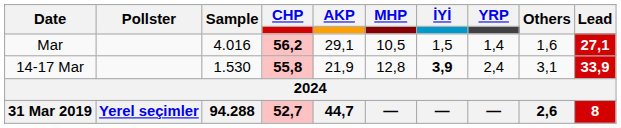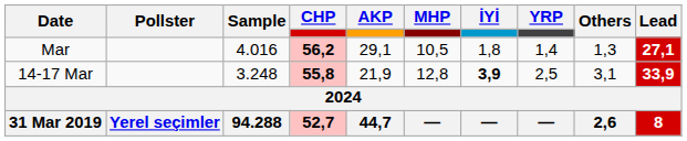Mar | İYİ: 1,5 -> 1,8
Mar | Others: 1,6 -> 1,3
14-17 Mar | Sample: 1.530 -> 3.248
14-17 Mar | YRP: 2,4 -> 2,5
